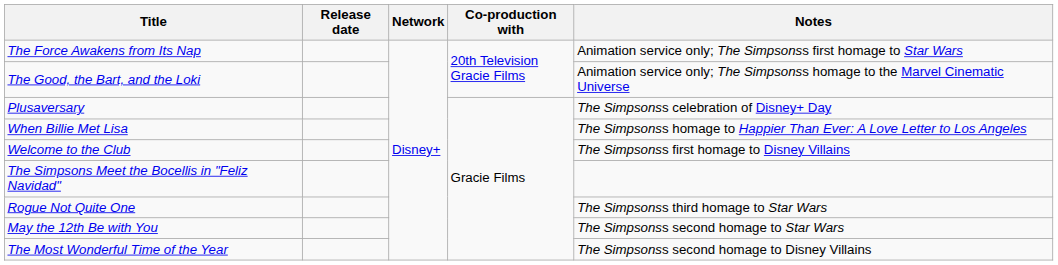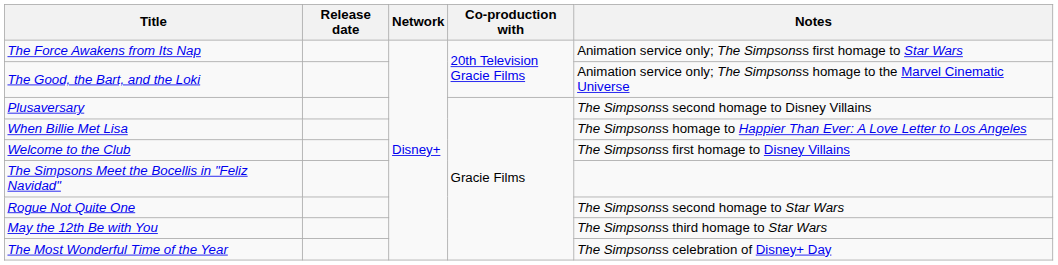Plusaversary | Notes: The Simpsonss celebration of Disney+ Day -> The Simpsonss second homage to Disney Villains
Rogue Not Quite One | Notes: The Simpsonss third homage to Star Wars -> The Simpsonss second homage to Star Wars
May the 12th Be with You | Notes: The Simpsonss second homage to Star Wars -> The Simpsonss third homage to Star Wars
The Most Wonderful Time of the Year | Notes: The Simpsonss second homage to Disney Villains -> The Simpsonss celebration of Disney+ Day
